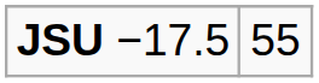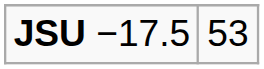JSU −17.5 | column 2: 55 -> 53
